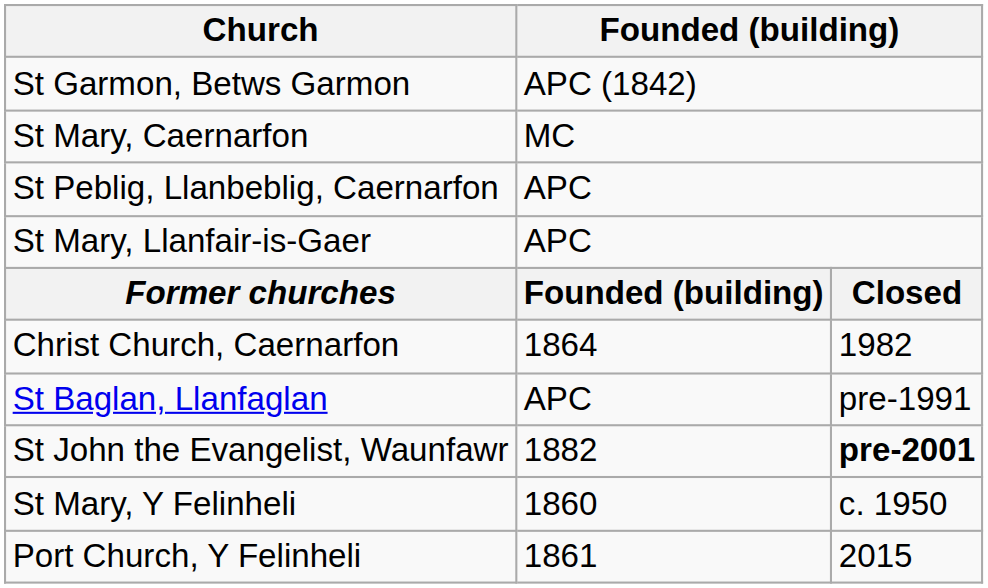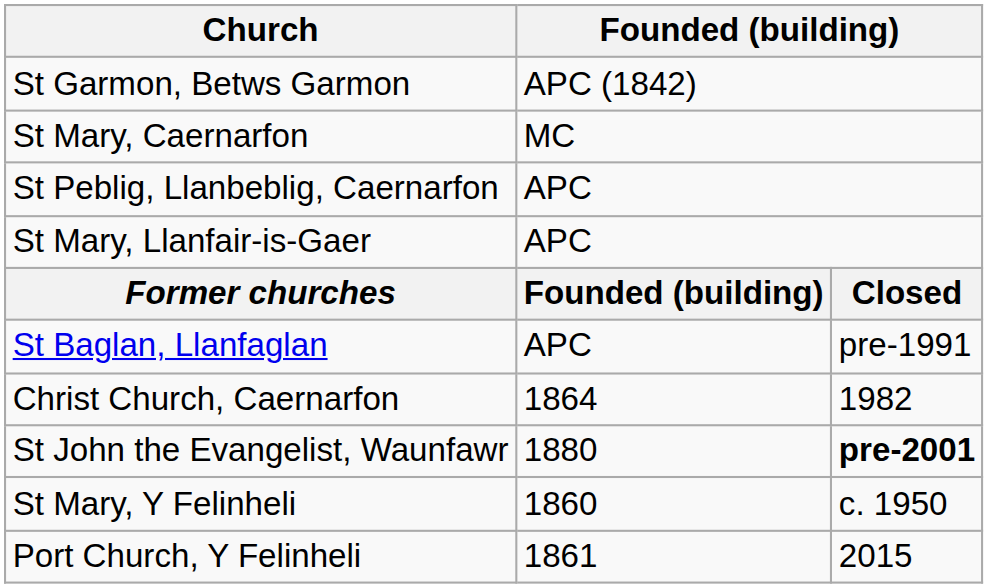rows swapped: Christ Church, Caernarfon <-> St Baglan, Llanfaglan
St John the Evangelist, Waunfawr | column 2: 1882 -> 1880
